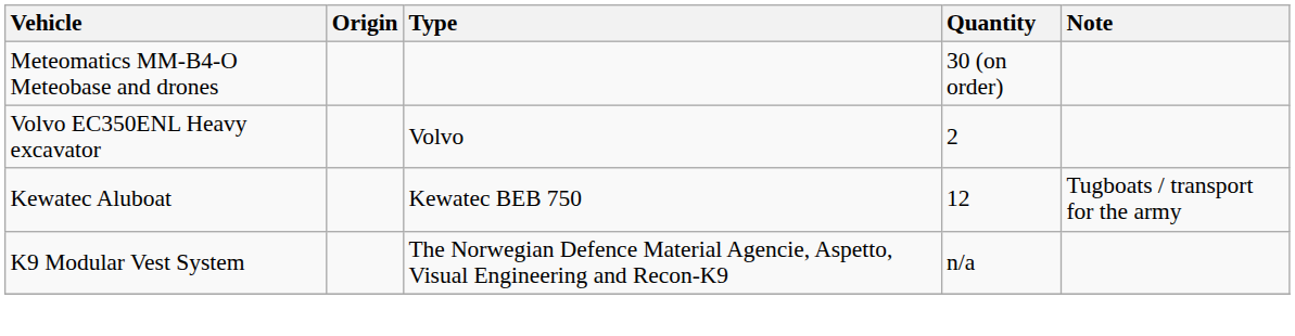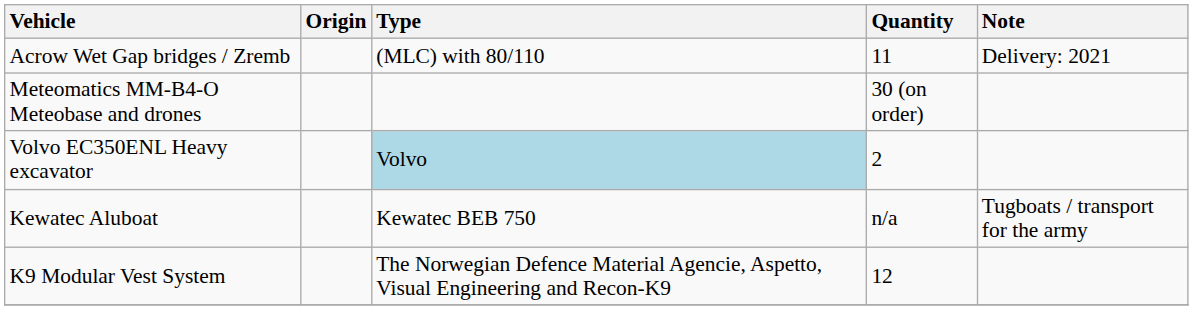+ row: Acrow Wet Gap bridges / Zremb | (MLC) with 80/110 | 11 | Delivery: 2021
Volvo EC350ENL Heavy excavator | Type: no background -> lightblue background
Kewatec Aluboat | Quantity: 12 -> n/a
K9 Modular Vest System | Quantity: n/a -> 12
